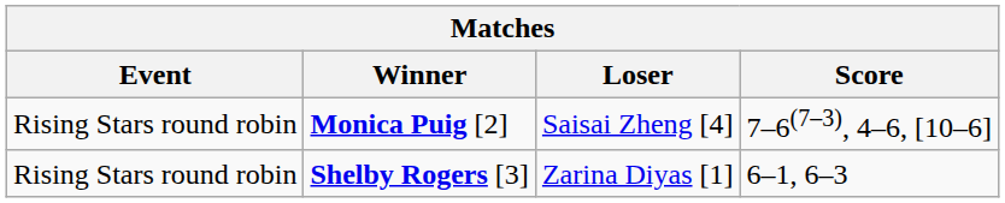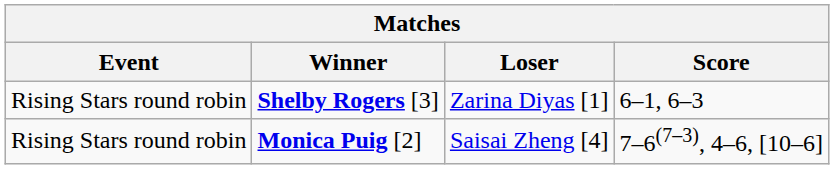rows swapped: Shelby Rogers [3] <-> Monica Puig [2]
